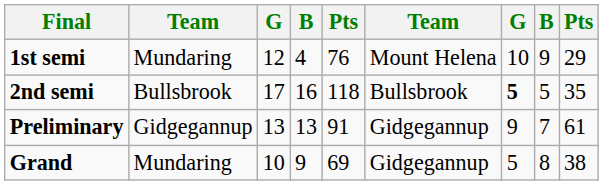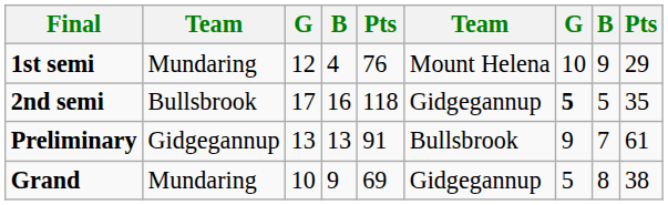2nd semi | column 6: Bullsbrook -> Gidgegannup
Preliminary | column 6: Gidgegannup -> Bullsbrook
